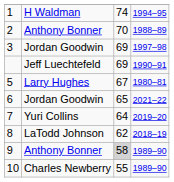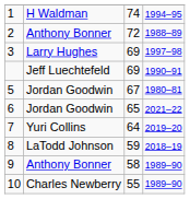2 | column 3: 70 -> 72
3 | column 2: Jordan Goodwin -> Larry Hughes
5 | column 2: Larry Hughes -> Jordan Goodwin
8 | column 3: 62 -> 59
9 | column 3: lightgrey background -> no background
